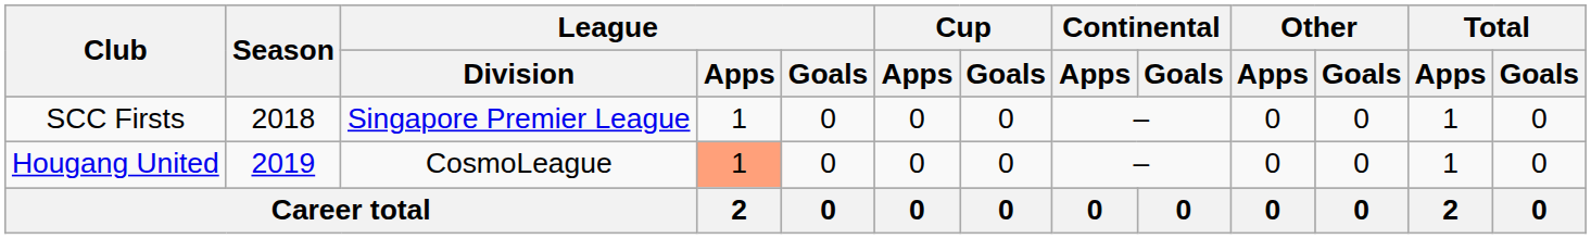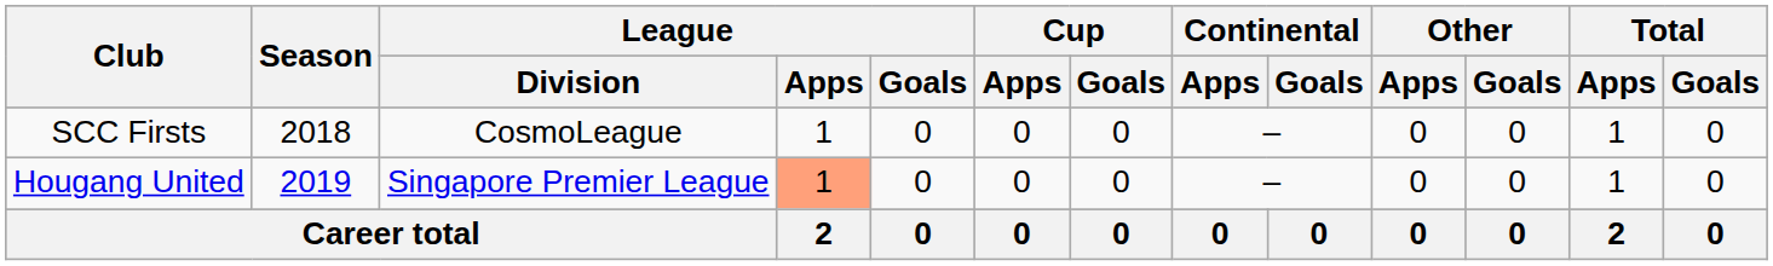SCC Firsts | League / Division: Singapore Premier League -> CosmoLeague
Hougang United | League / Division: CosmoLeague -> Singapore Premier League
